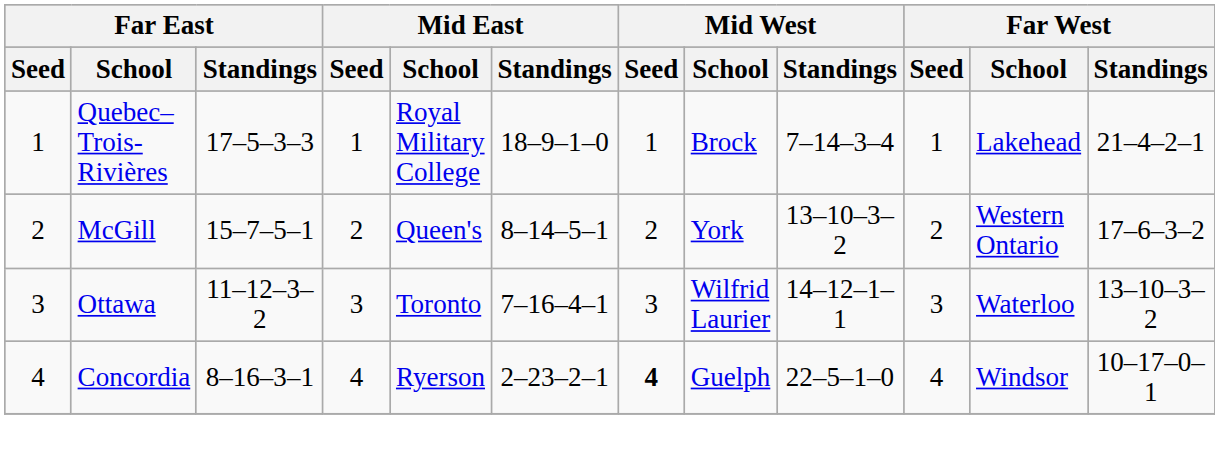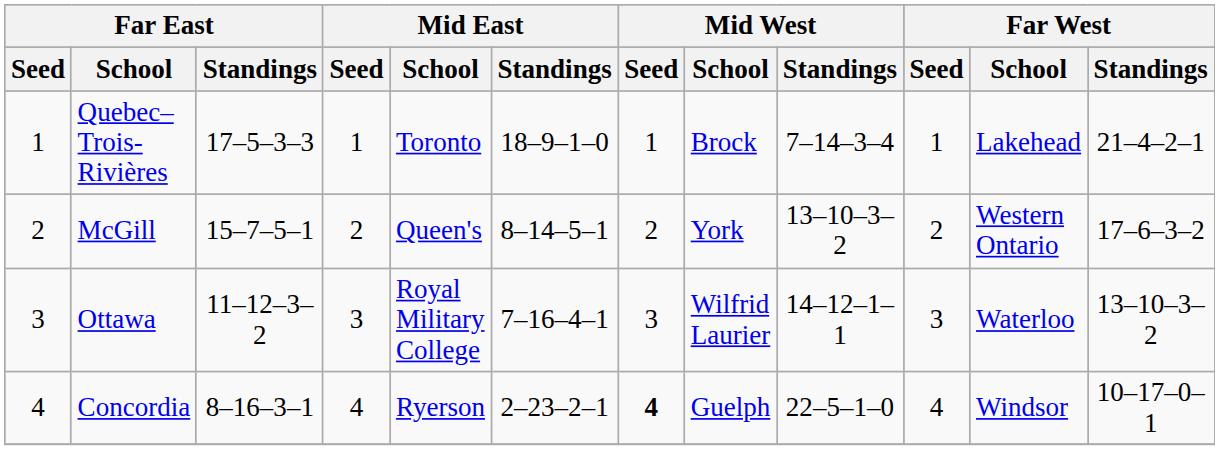Quebec–Trois-Rivières | Mid East / School: Royal Military College -> Toronto
Ottawa | Mid East / School: Toronto -> Royal Military College
